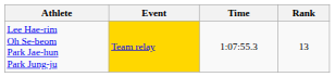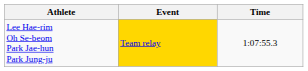- column: Rank | 13
